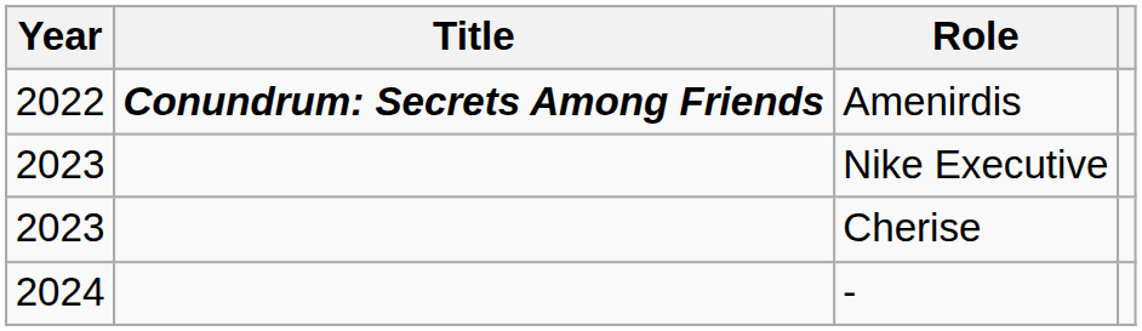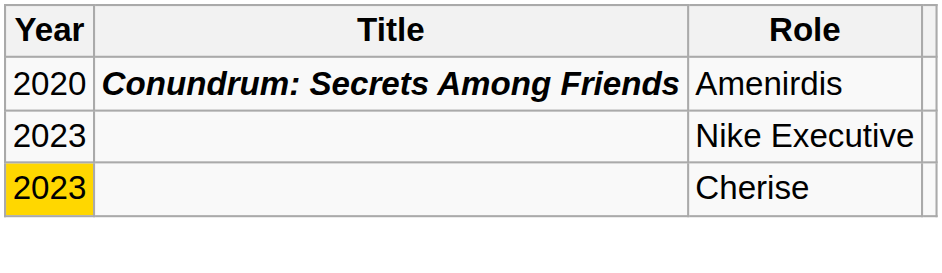Amenirdis | Year: 2022 -> 2020
Cherise | Year: no background -> gold background
- row: 2024 | -
